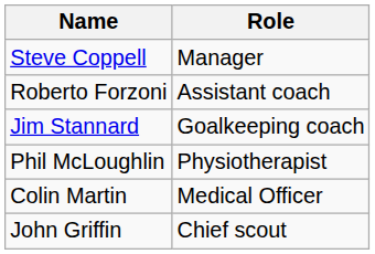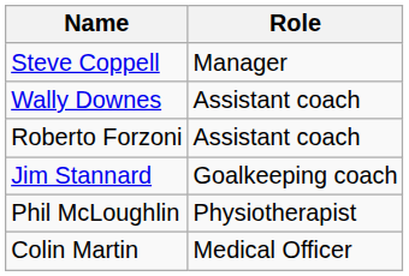+ row: Wally Downes | Assistant coach
- row: John Griffin | Chief scout
